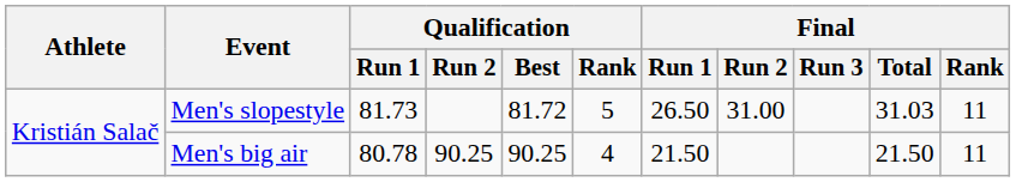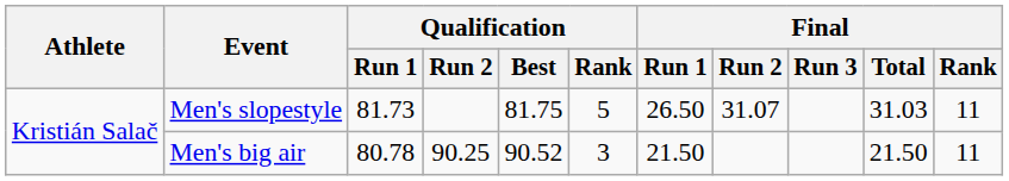Men's slopestyle | Qualification / Best: 81.72 -> 81.75
Men's slopestyle | Final / Run 2: 31.00 -> 31.07
Men's big air | Qualification / Best: 90.25 -> 90.52
Men's big air | Qualification / Rank: 4 -> 3
